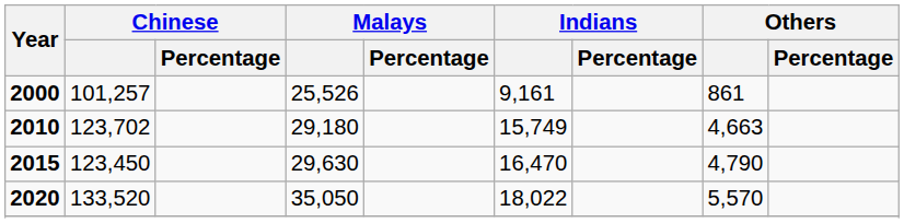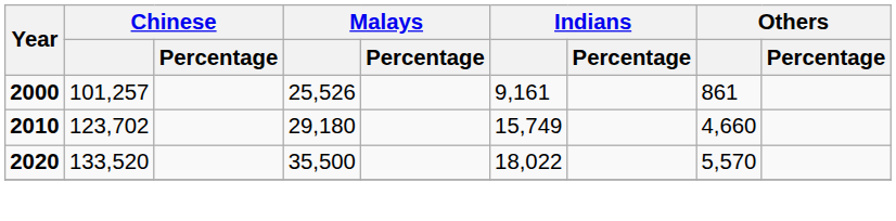2010 | Others: 4,663 -> 4,660
- row: 2015 | 123,450 | 29,630 | 16,470 | 4,790
2020 | Malays: 35,050 -> 35,500
